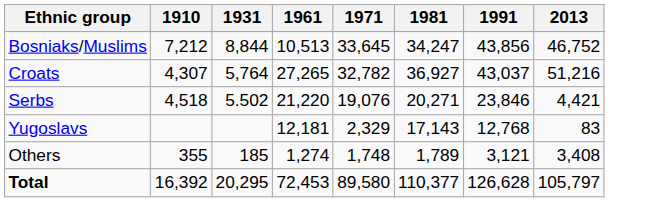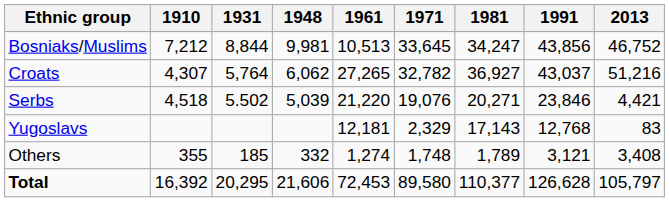+ column: 1948 | 9,981 | 6,062 | 5,039 | 332 | 21,606
